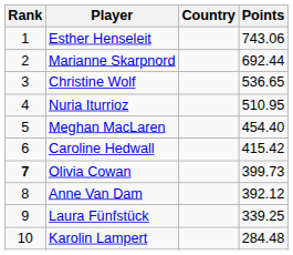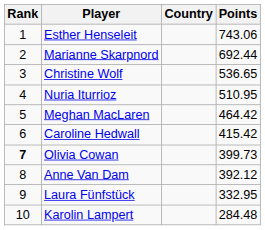Meghan MacLaren | Points: 454.40 -> 464.42
Laura Fünfstück | Points: 339.25 -> 332.95
